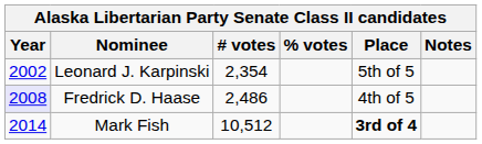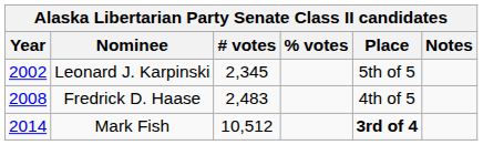Leonard J. Karpinski | # votes: 2,354 -> 2,345
Fredrick D. Haase | Year: lavender background -> no background
Fredrick D. Haase | # votes: 2,486 -> 2,483
